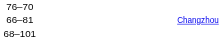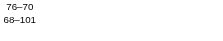- row: 66–81 | Changzhou
